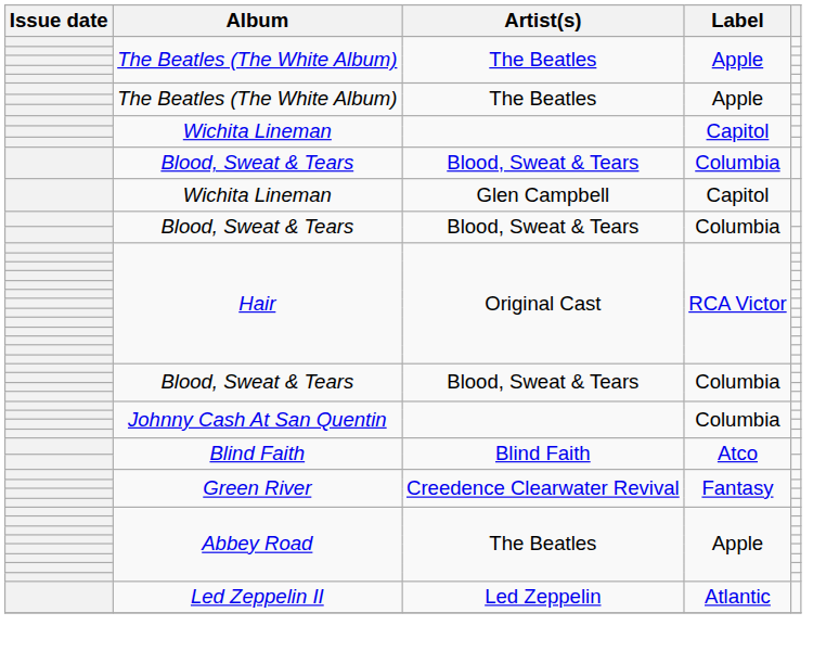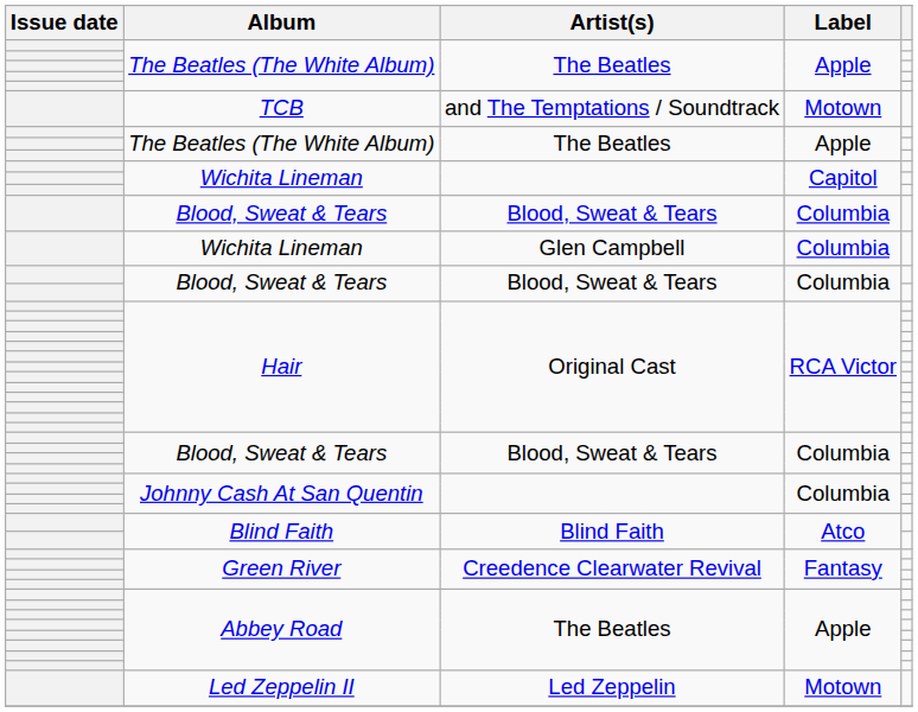+ row: TCB | and The Temptations / Soundtrack | Motown
Wichita Lineman / Glen Campbell | Label: Capitol -> Columbia
Led Zeppelin II | Label: Atlantic -> Motown
